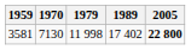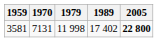3581 | 1970: 7130 -> 7131
